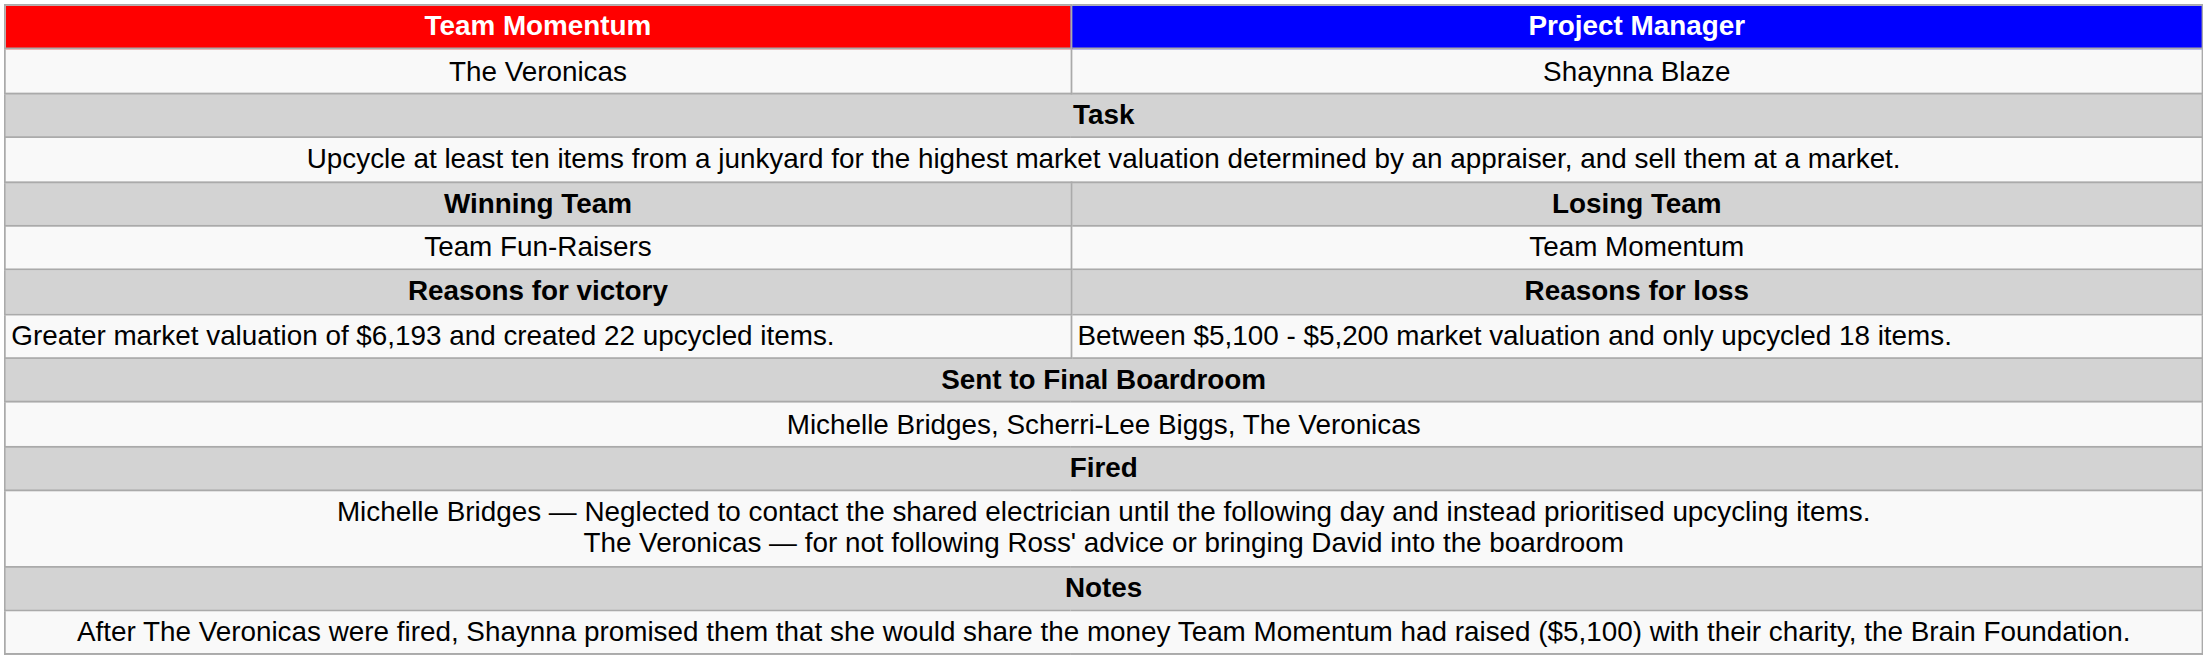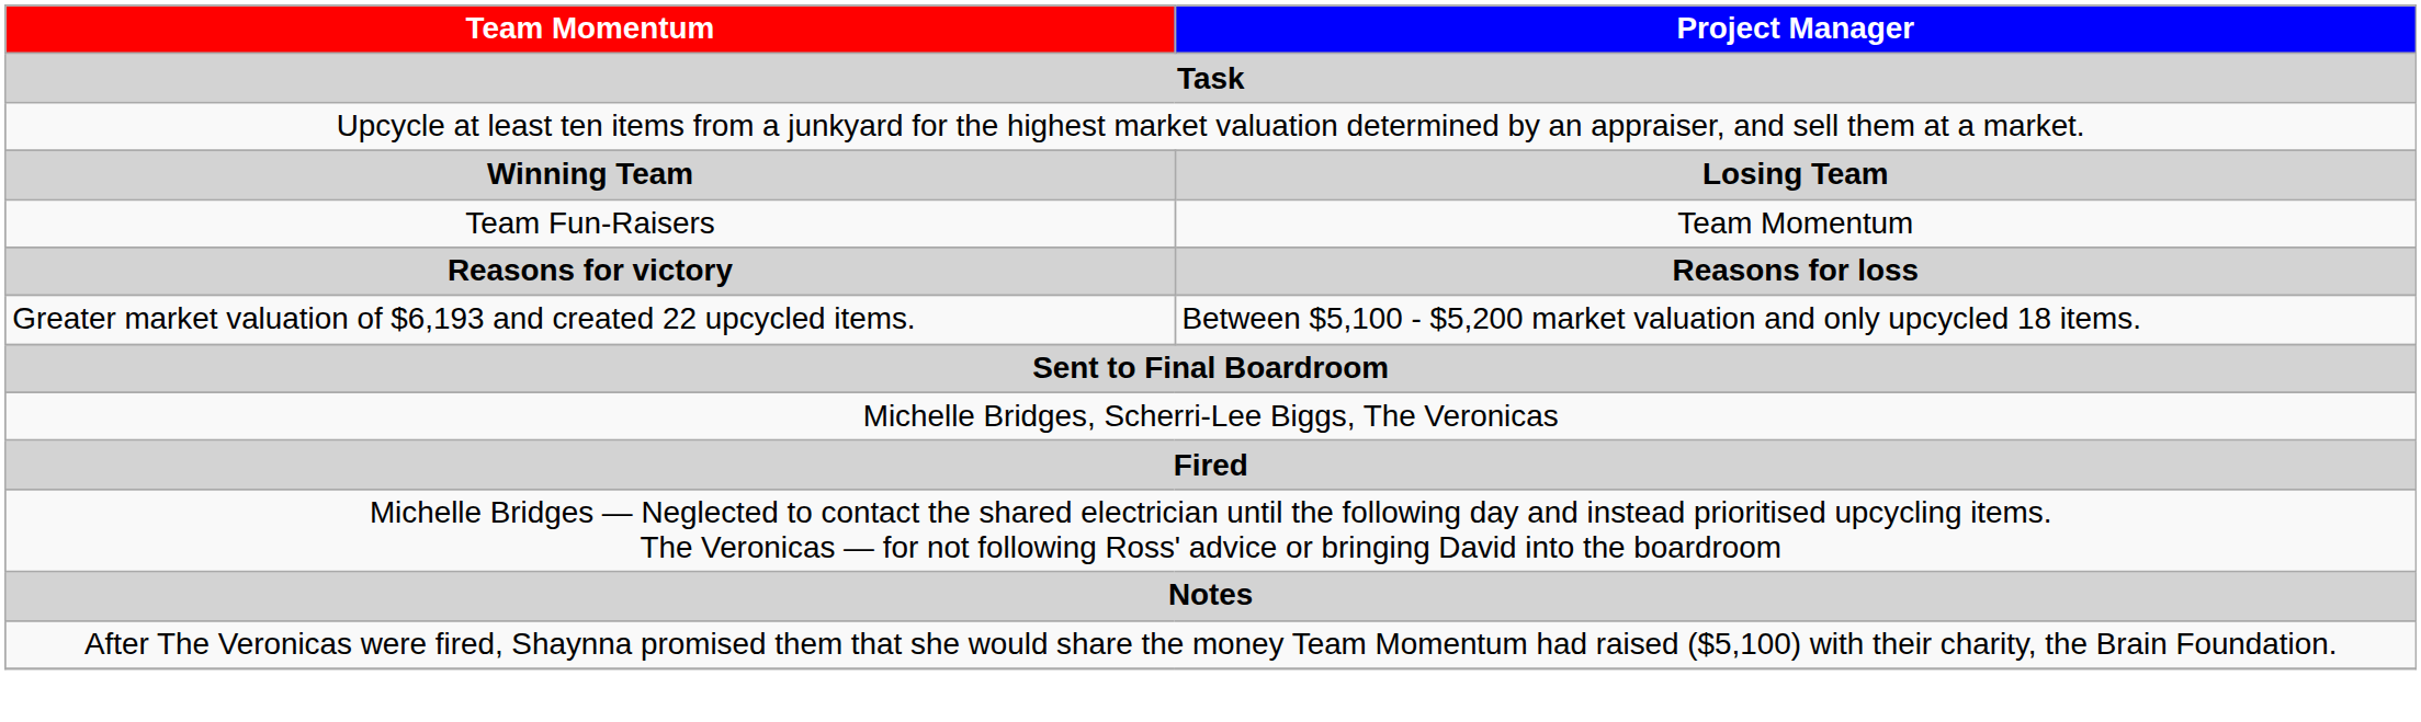- row: The Veronicas | Shaynna Blaze
